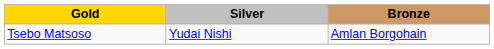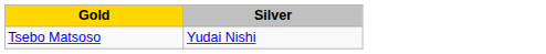- column: Bronze | Amlan Borgohain
